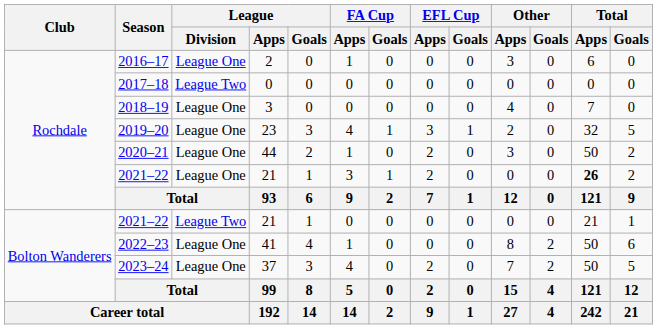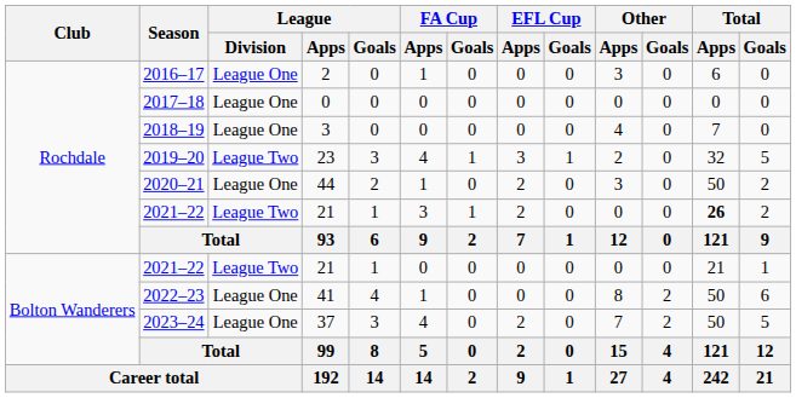2017–18 | League / Division: League Two -> League One
2019–20 | League / Division: League One -> League Two
Rochdale / 2021–22 | League / Division: League One -> League Two
